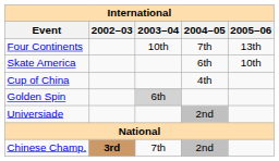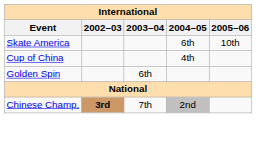- row: Four Continents | 10th | 7th | 13th
Golden Spin | 2003–04: lightgrey background -> no background
- row: Universiade | 2nd
